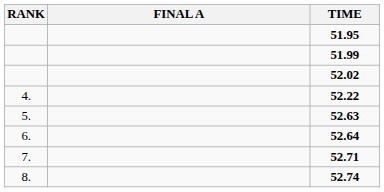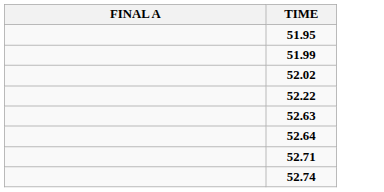- column: RANK | 4. | 5. | 6. | 7. | 8.
